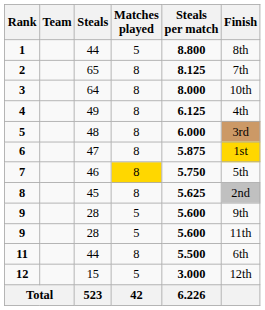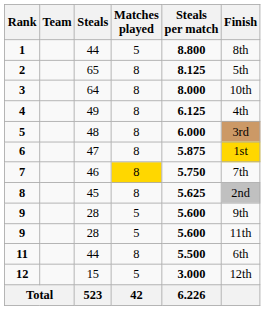2 | Finish: 7th -> 5th
7 | Finish: 5th -> 7th
